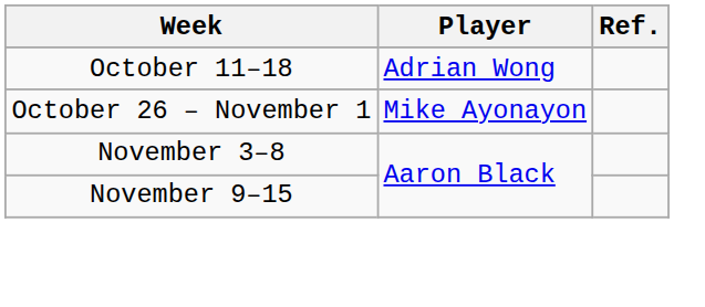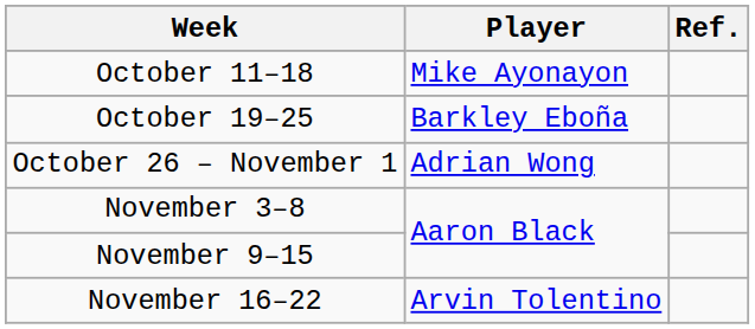October 11–18 | Player: Adrian Wong -> Mike Ayonayon
+ row: October 19–25 | Barkley Eboña
October 26 – November 1 | Player: Mike Ayonayon -> Adrian Wong
+ row: November 16–22 | Arvin Tolentino
